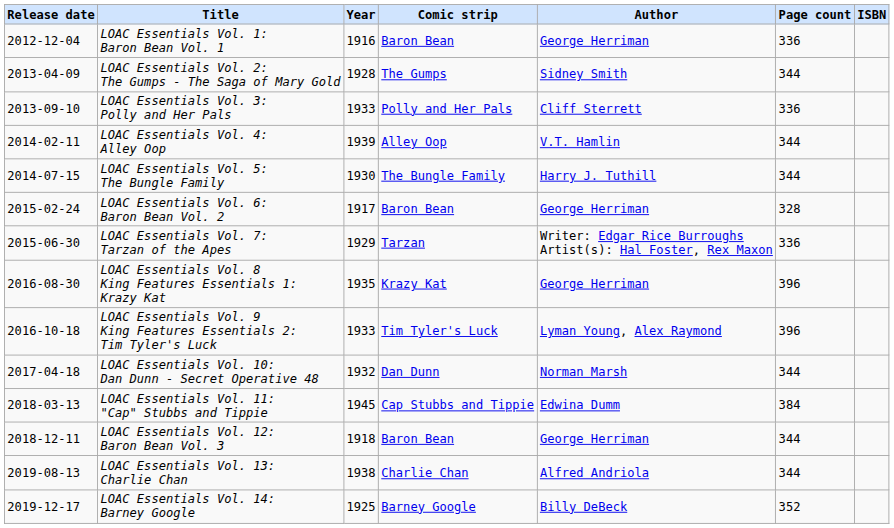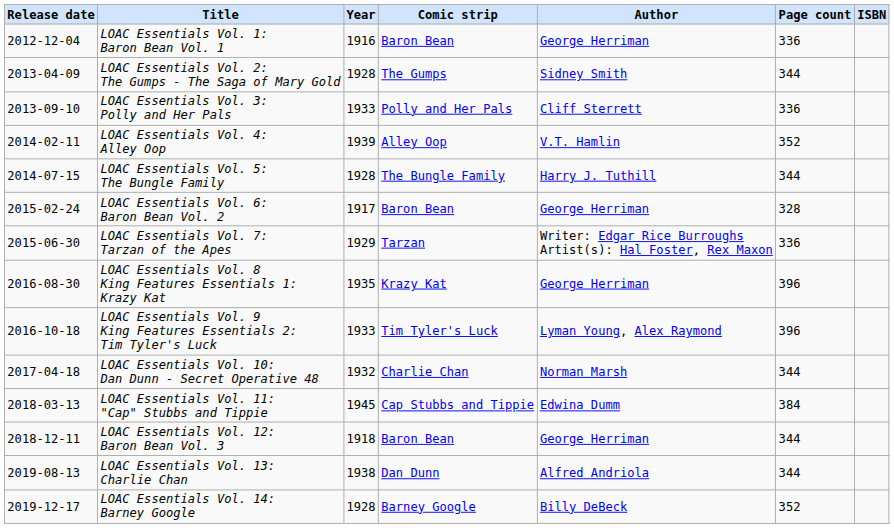LOAC Essentials Vol. 4: Alley Oop | Page count: 344 -> 352
LOAC Essentials Vol. 5: The Bungle Family | Year: 1930 -> 1928
LOAC Essentials Vol. 10: Dan Dunn - Secret Operative 48 | Comic strip: Dan Dunn -> Charlie Chan
LOAC Essentials Vol. 13: Charlie Chan | Comic strip: Charlie Chan -> Dan Dunn
LOAC Essentials Vol. 14: Barney Google | Year: 1925 -> 1928
